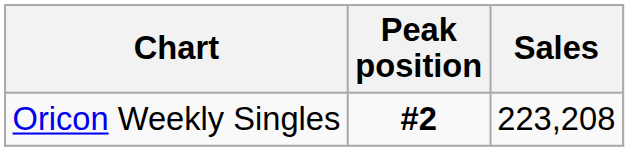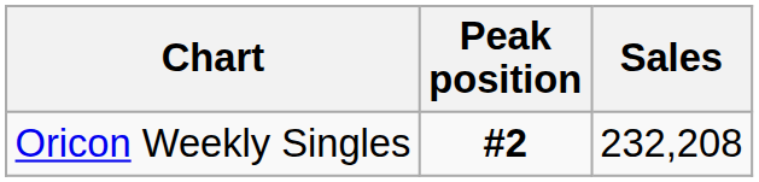Oricon Weekly Singles | Sales: 223,208 -> 232,208
